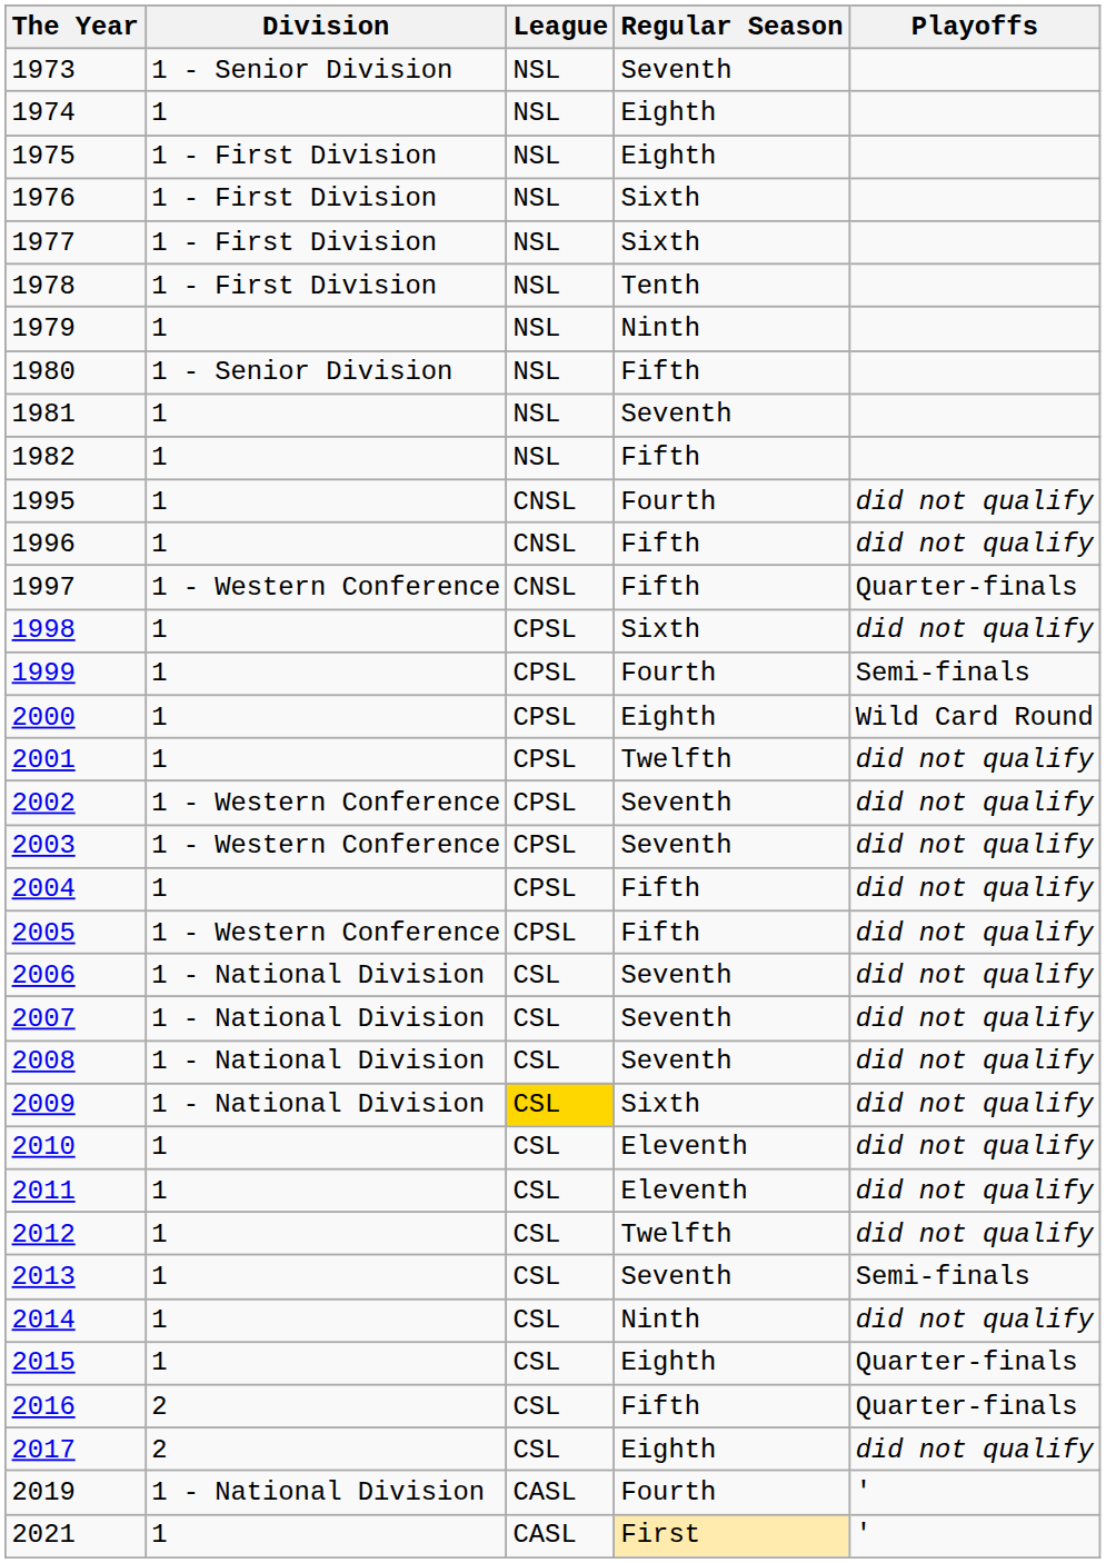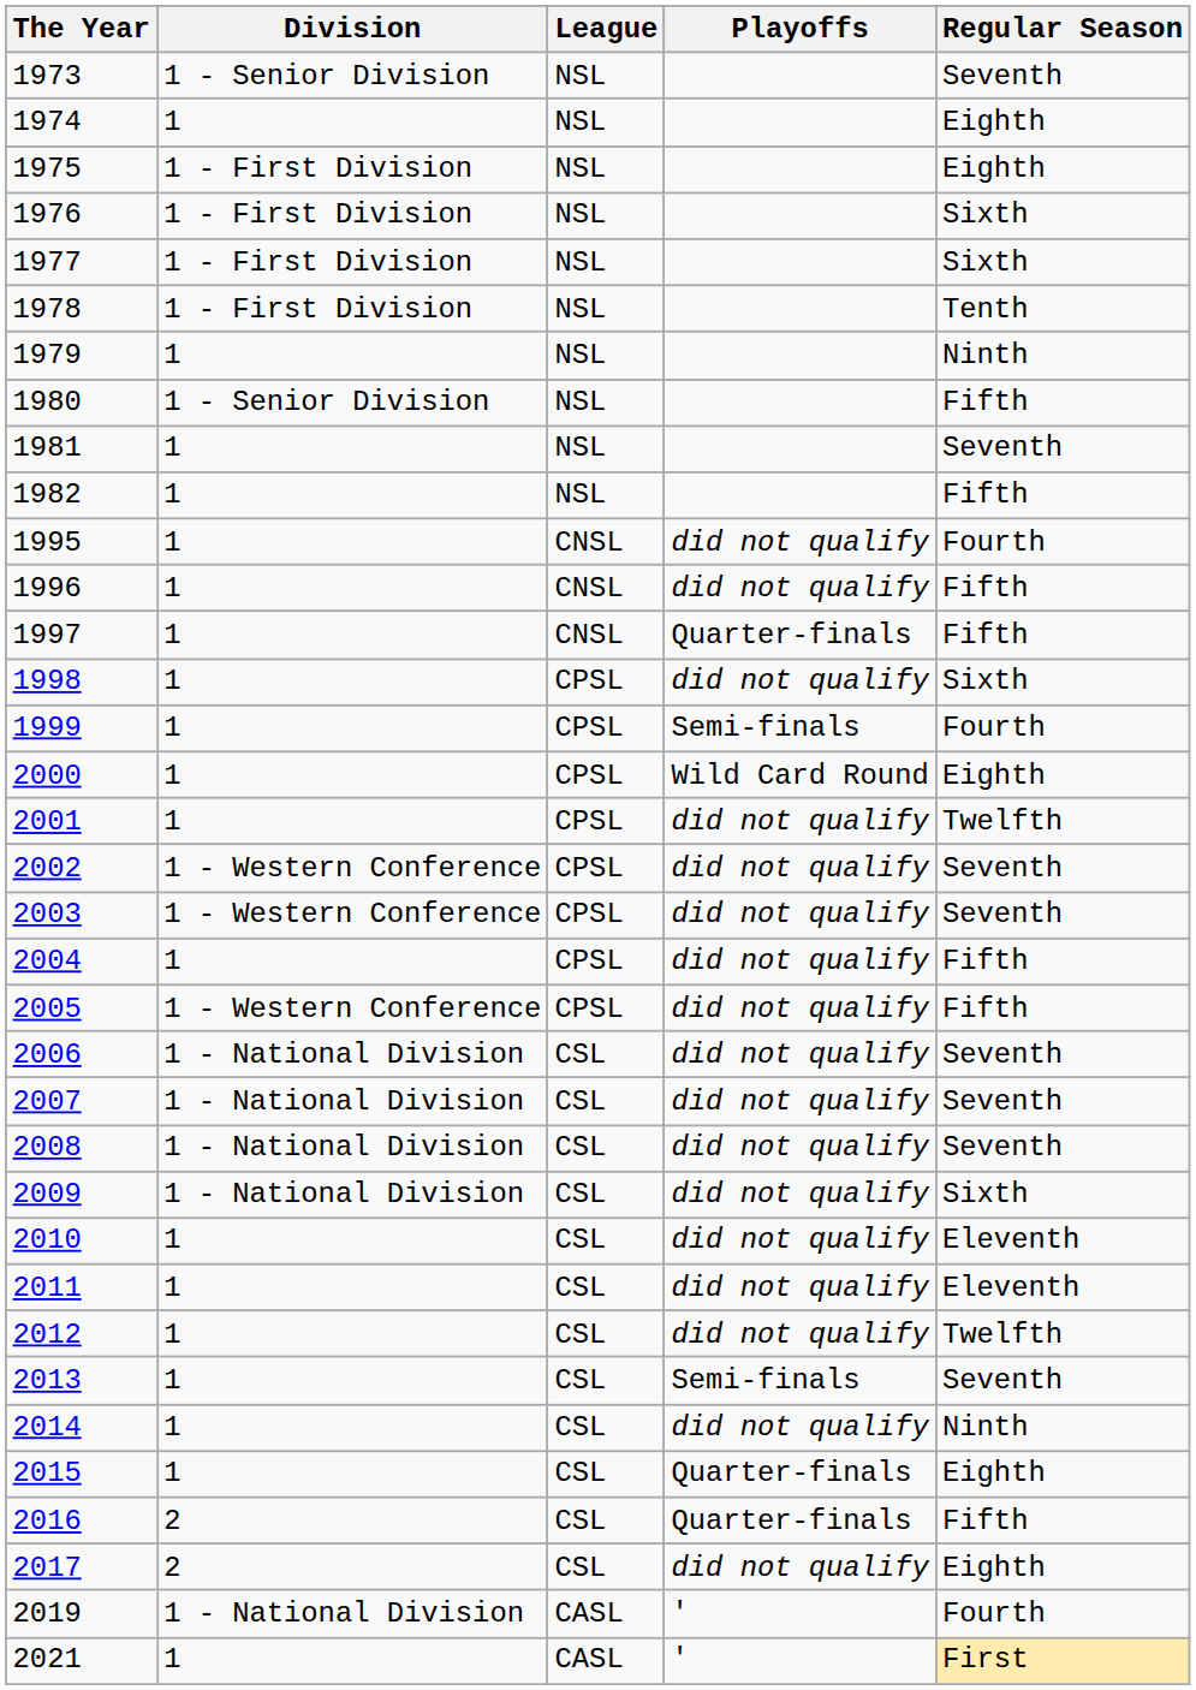columns swapped: Regular Season <-> Playoffs
1997 | Division: 1 - Western Conference -> 1
2009 | League: gold background -> no background
